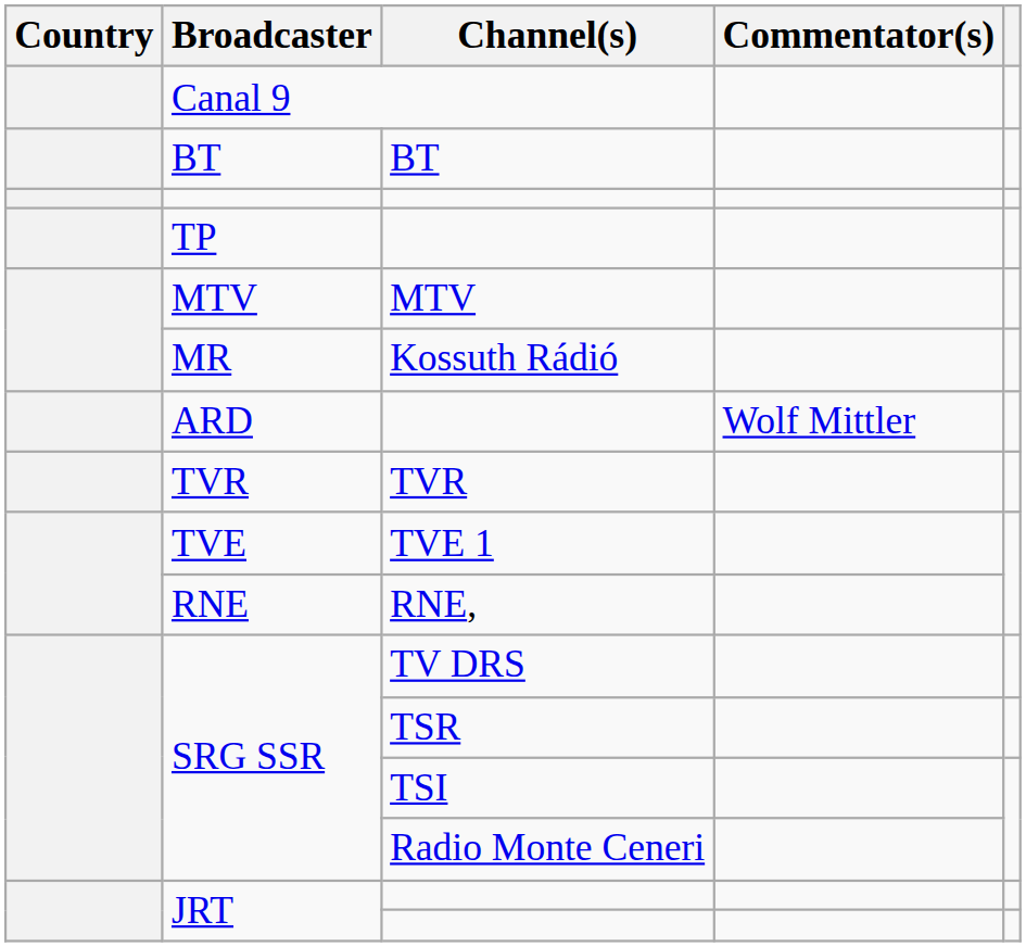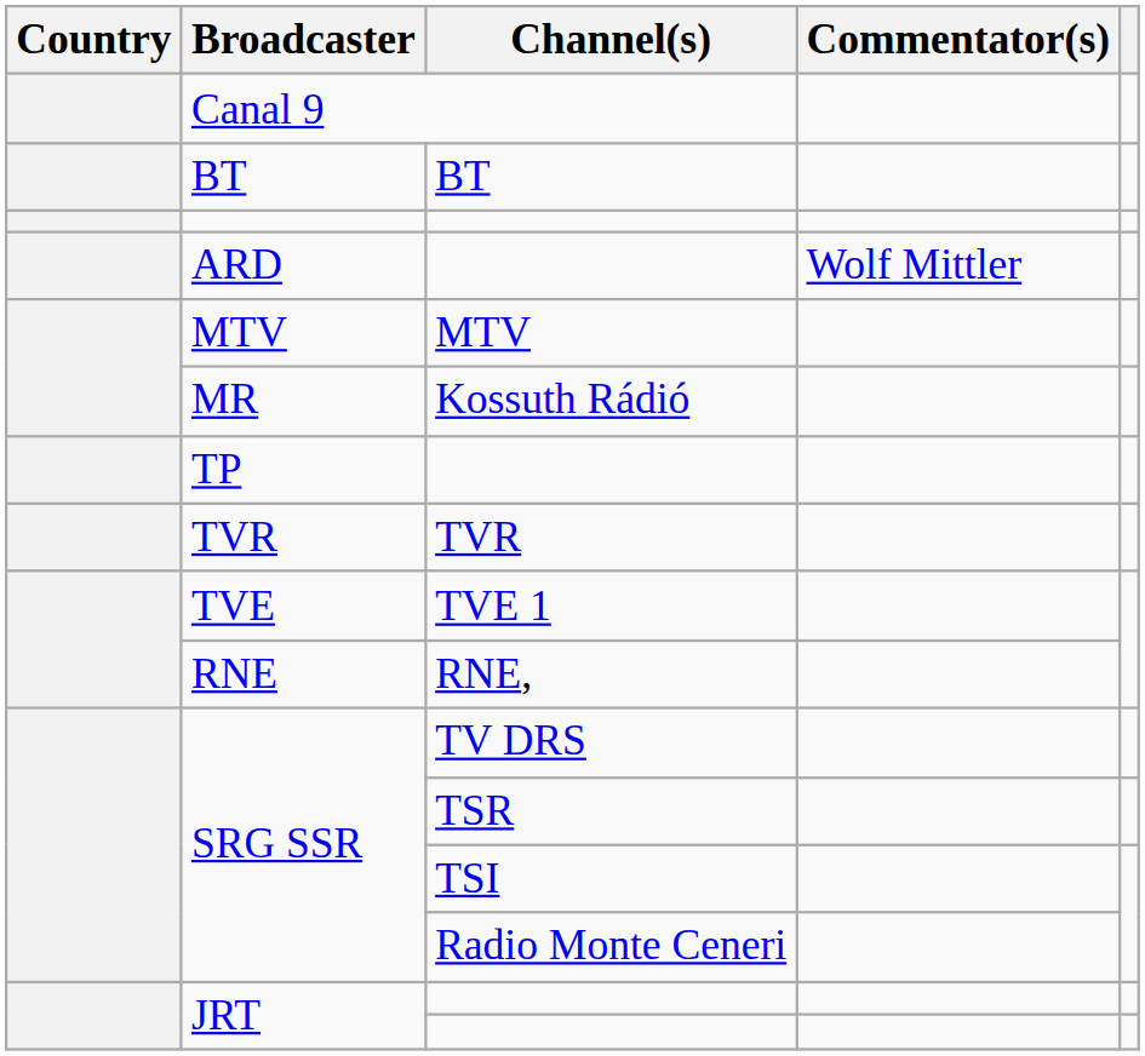rows swapped: ARD <-> TP
